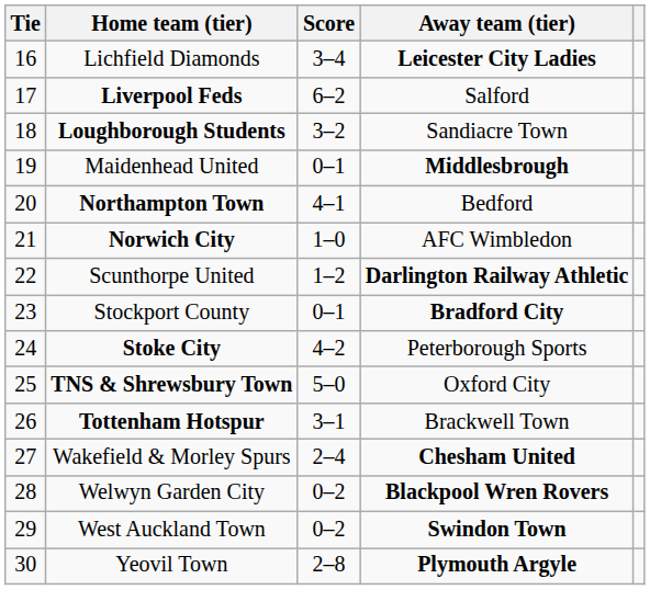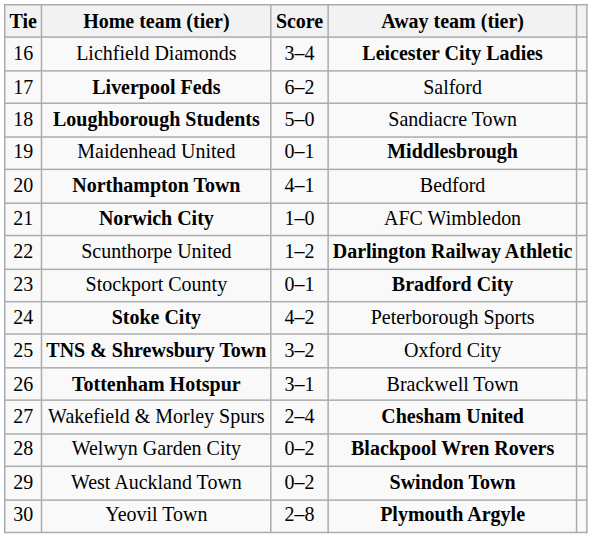Loughborough Students | Score: 3–2 -> 5–0
TNS & Shrewsbury Town | Score: 5–0 -> 3–2
